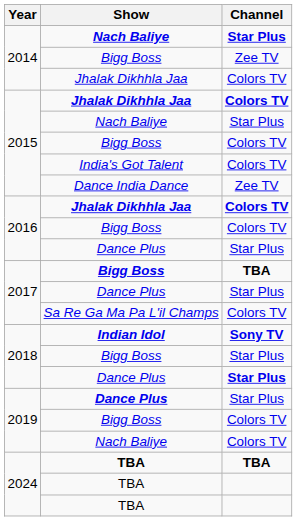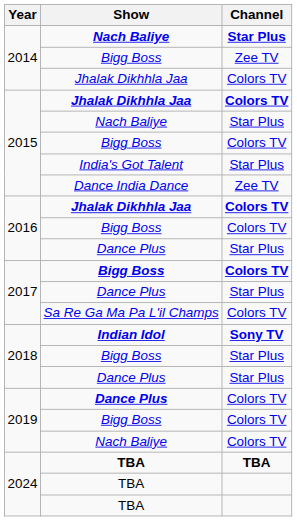India's Got Talent | Channel: Colors TV -> Star Plus
2017 / Bigg Boss | Channel: TBA -> Colors TV
2018 / Dance Plus | Channel: bold -> normal
2019 / Dance Plus | Channel: Star Plus -> Colors TV
